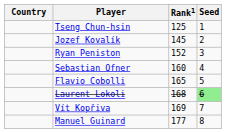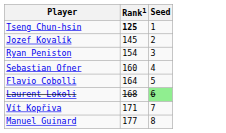- column: Country
Tseng Chun-hsin | Rank1: normal -> bold
Ryan Peniston | Rank1: 152 -> 154
Flavio Cobolli | Rank1: 165 -> 164
Vít Kopřiva | Rank1: 169 -> 171
